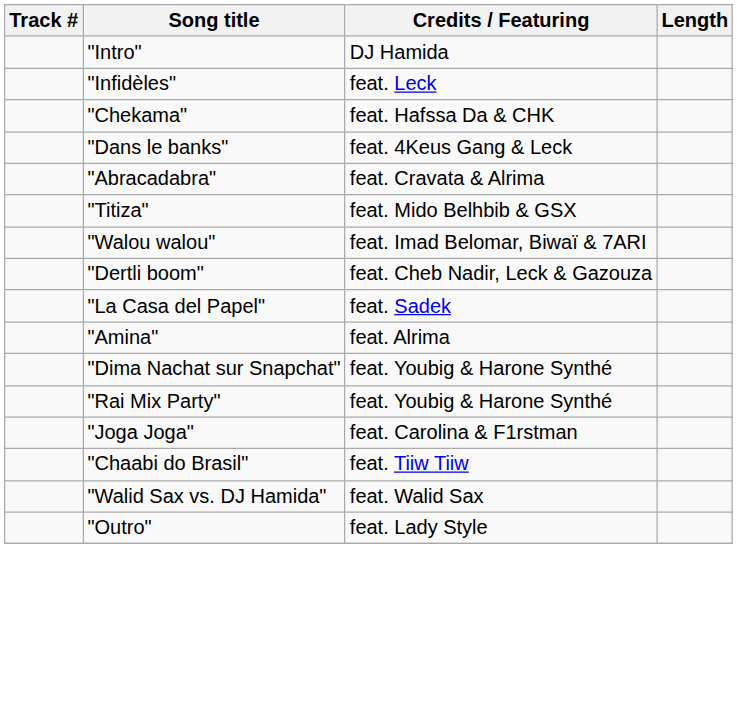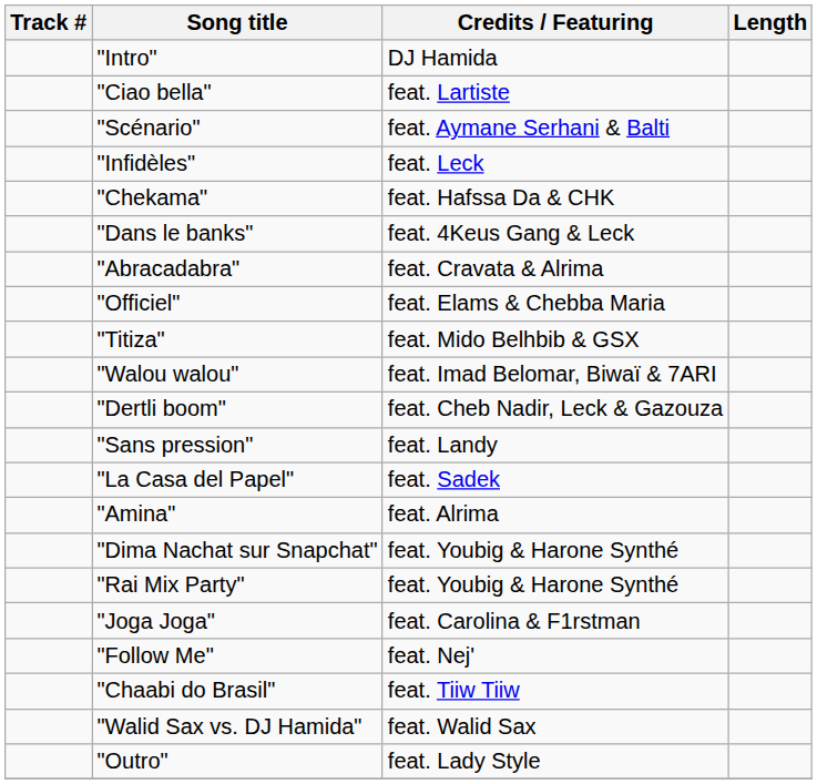+ row: "Ciao bella" | feat. Lartiste
+ row: "Scénario" | feat. Aymane Serhani & Balti
+ row: "Officiel" | feat. Elams & Chebba Maria
+ row: "Sans pression" | feat. Landy
+ row: "Follow Me" | feat. Nej'
